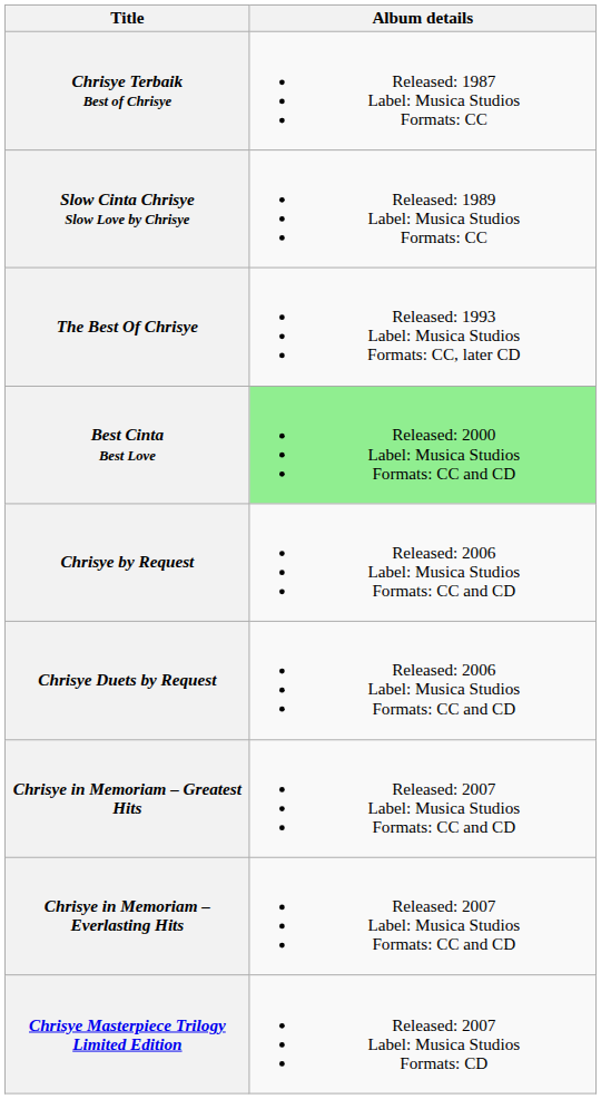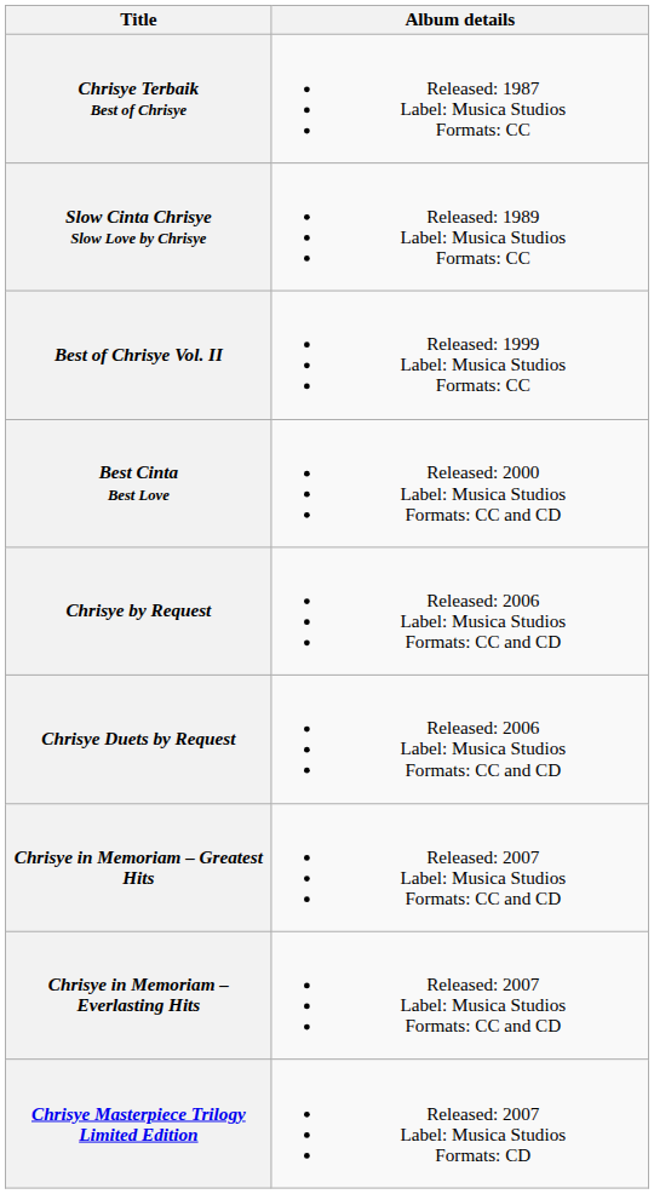- row: The Best Of Chrisye | Released: 1993 Label: Musica Studios Formats: CC, later CD
+ row: Best of Chrisye Vol. II | Released: 1999 Label: Musica Studios Formats: CC
Best Cinta Best Love | Album details: lightgreen background -> no background
